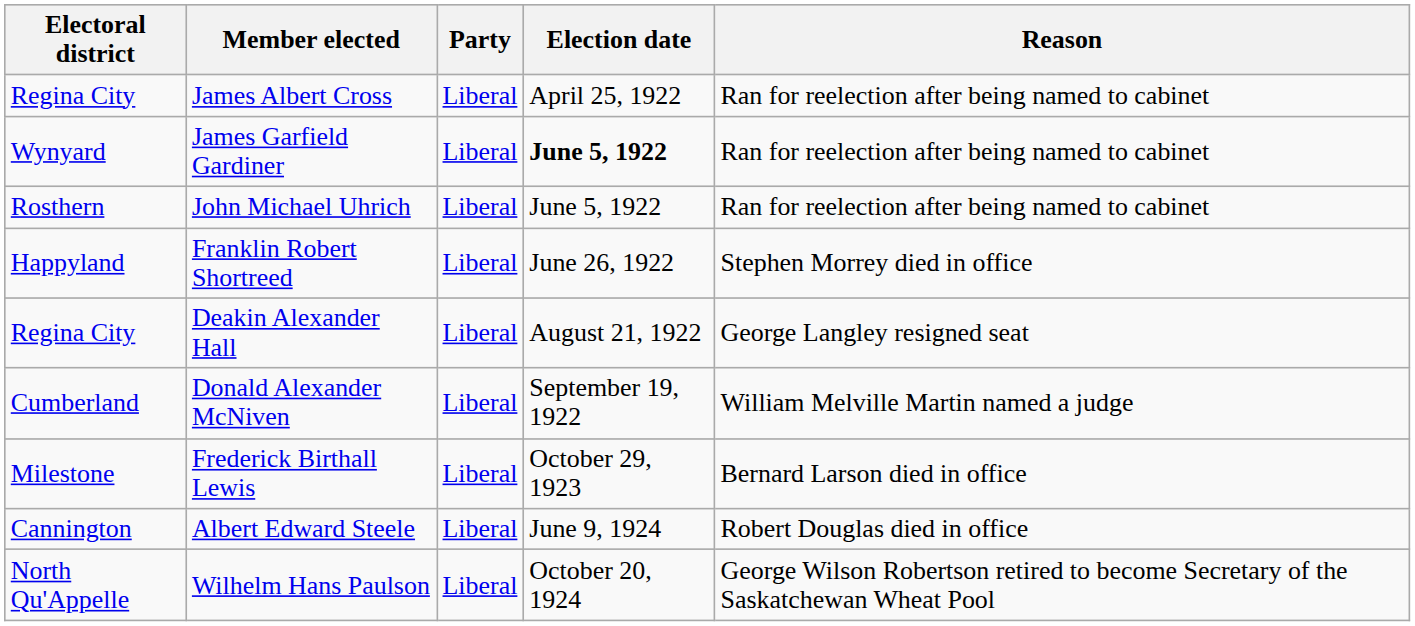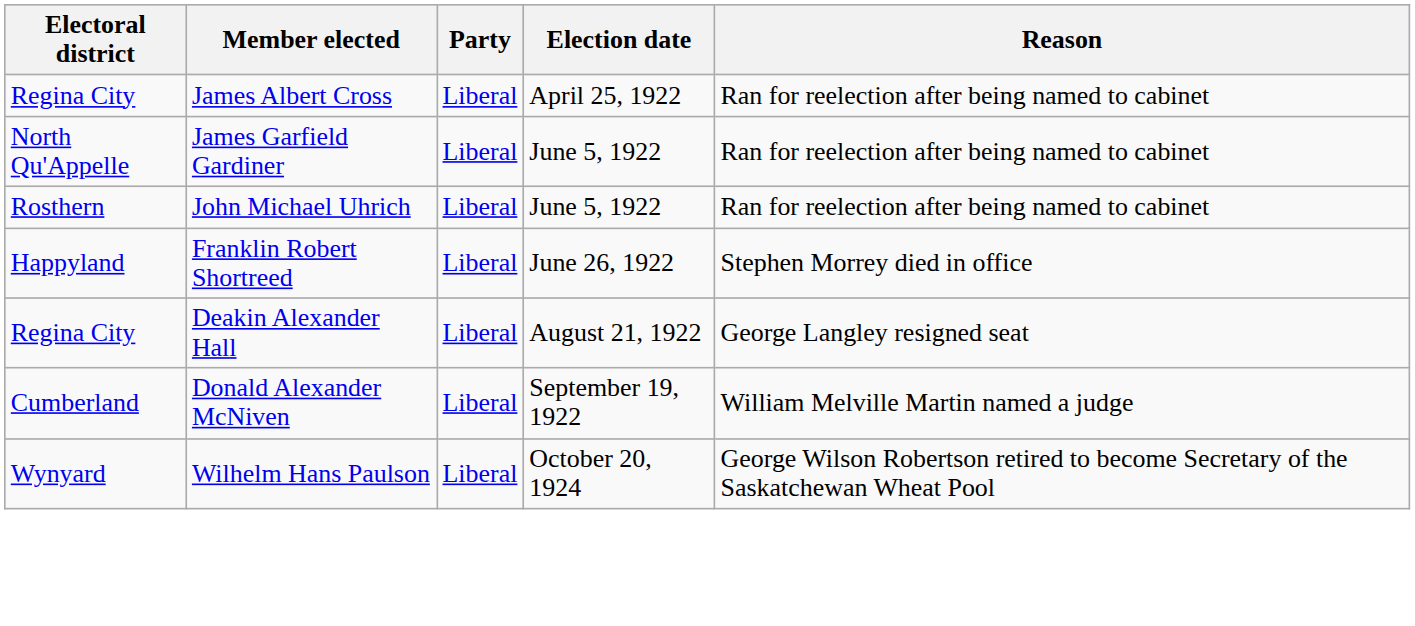James Garfield Gardiner | Electoral district: Wynyard -> North Qu'Appelle
James Garfield Gardiner | Election date: bold -> normal
- row: Milestone | Frederick Birthall Lewis | Liberal | October 29, 1923 | Bernard Larson died in office
- row: Cannington | Albert Edward Steele | Liberal | June 9, 1924 | Robert Douglas died in office
Wilhelm Hans Paulson | Electoral district: North Qu'Appelle -> Wynyard
